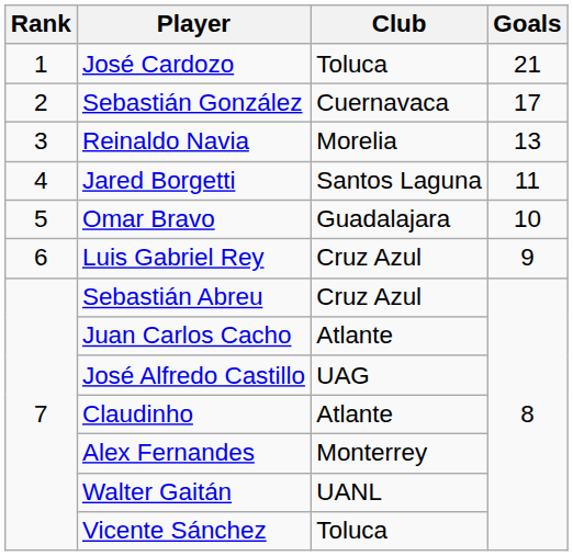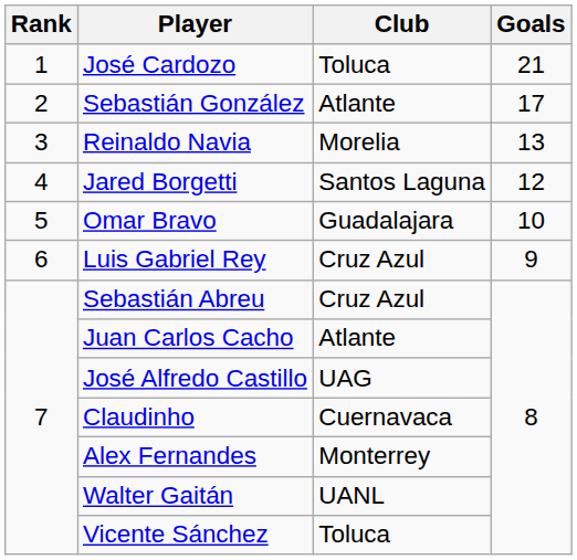Sebastián González | Club: Cuernavaca -> Atlante
Jared Borgetti | Goals: 11 -> 12
Claudinho | Club: Atlante -> Cuernavaca
